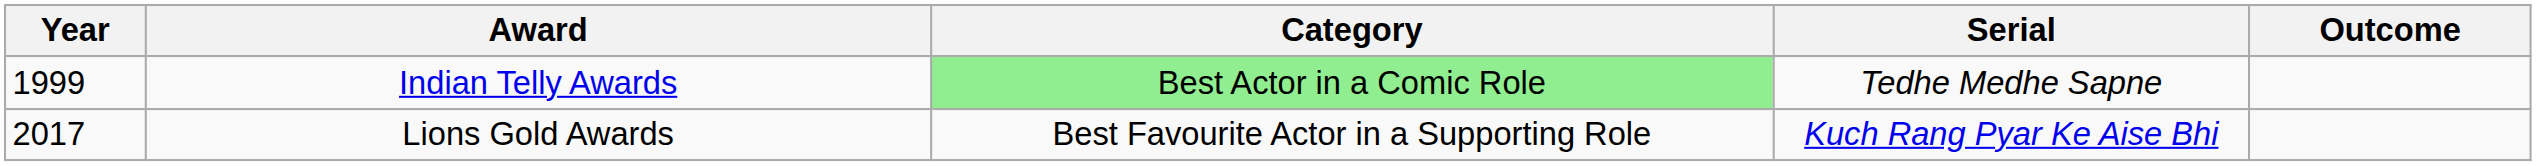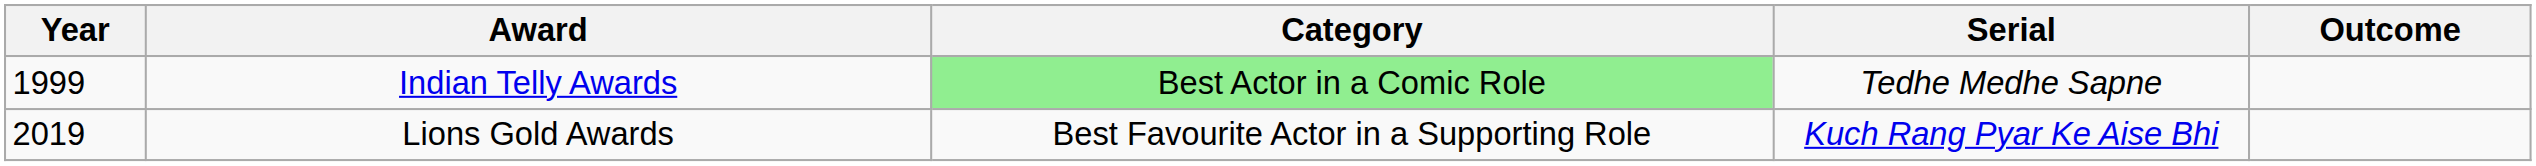Lions Gold Awards | Year: 2017 -> 2019
